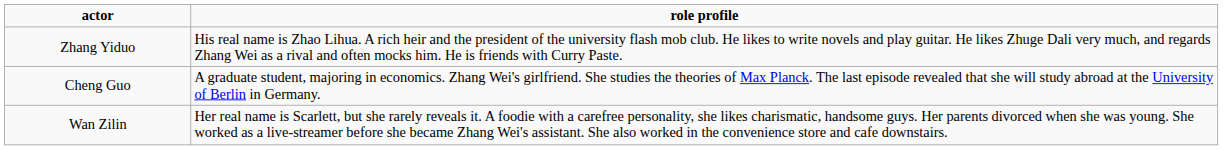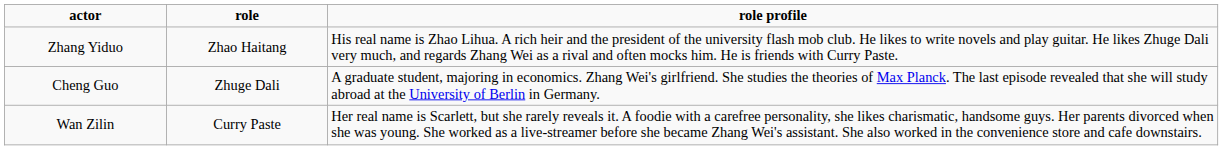+ column: role | Zhao Haitang | Zhuge Dali | Curry Paste
